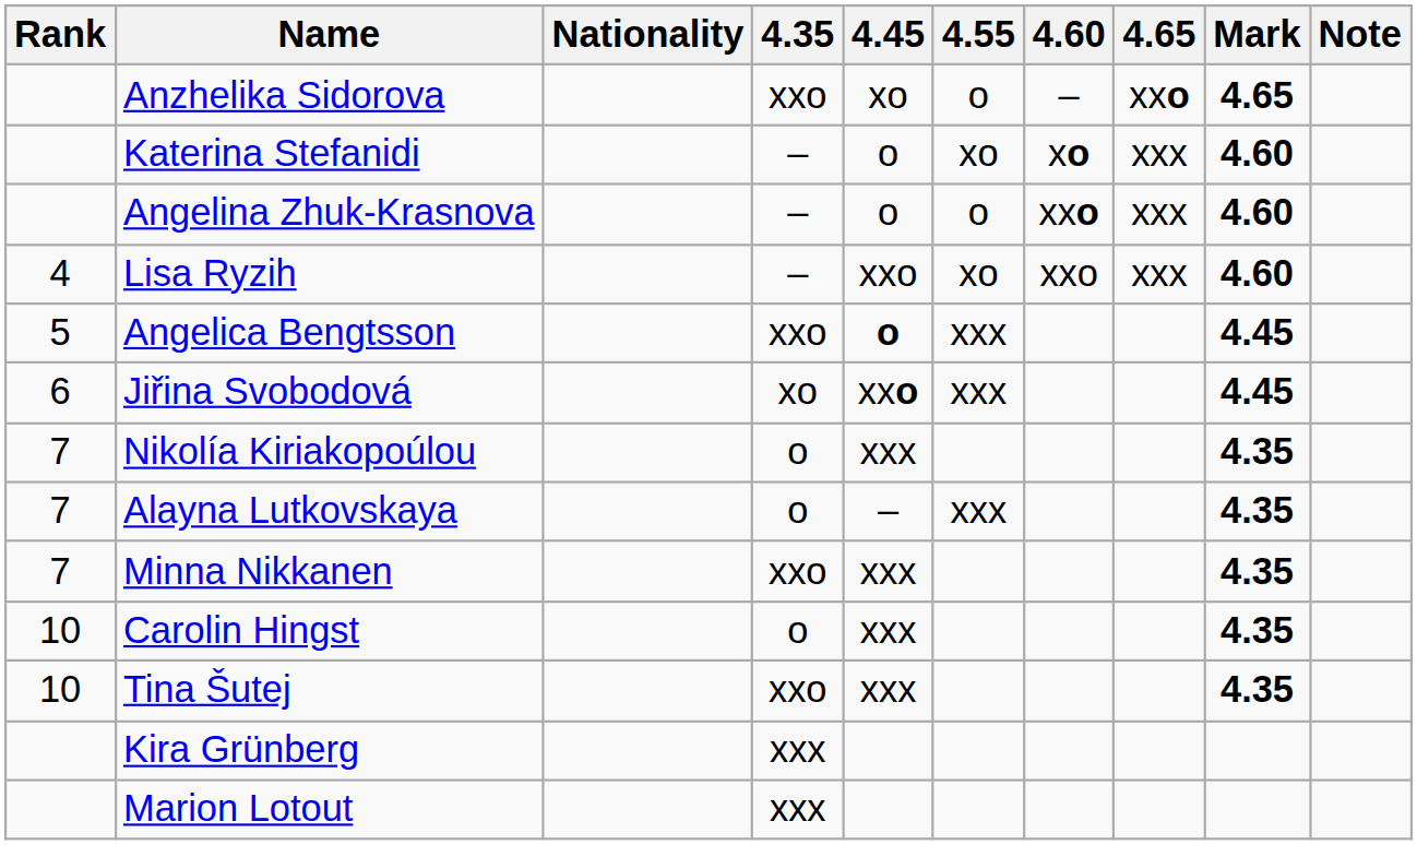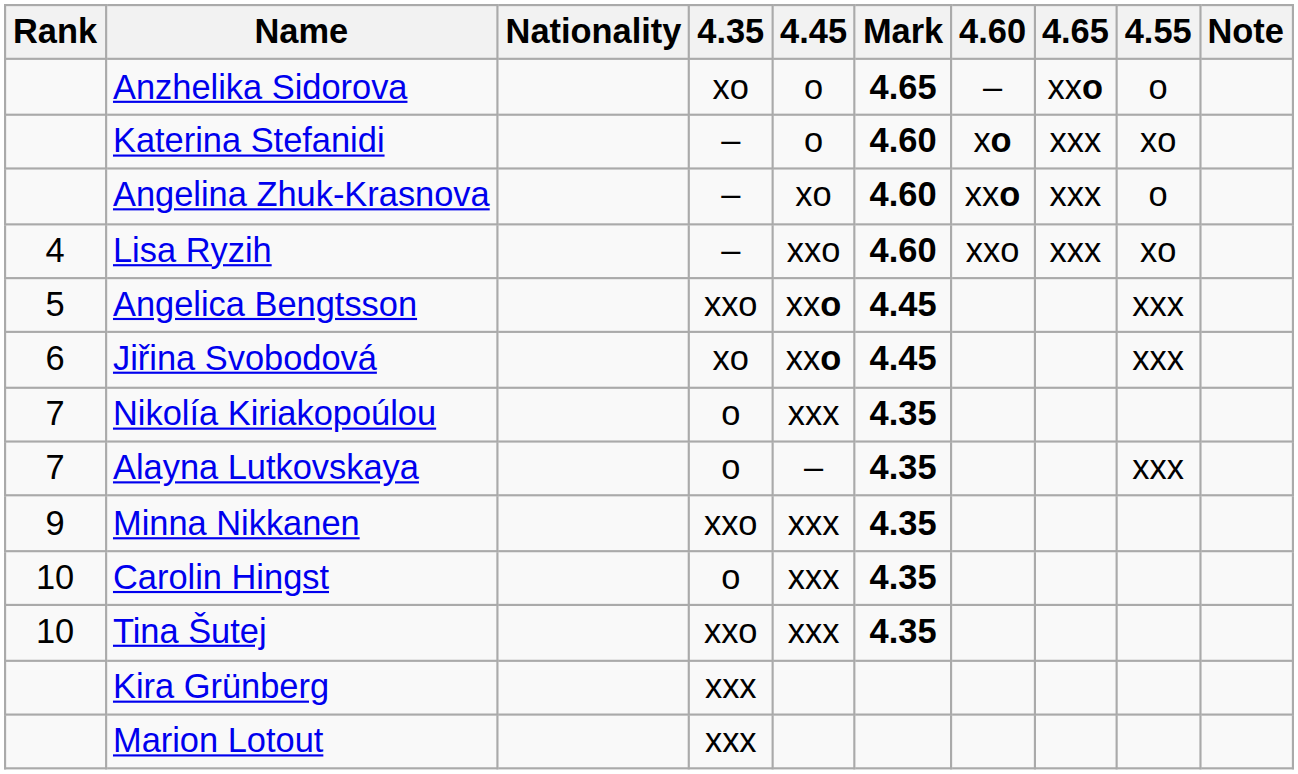columns swapped: 4.55 <-> Mark
Anzhelika Sidorova | 4.35: xxo -> xo
Anzhelika Sidorova | 4.45: xo -> o
Angelina Zhuk-Krasnova | 4.45: o -> xo
Angelica Bengtsson | 4.45: o -> xxo
Minna Nikkanen | Rank: 7 -> 9
